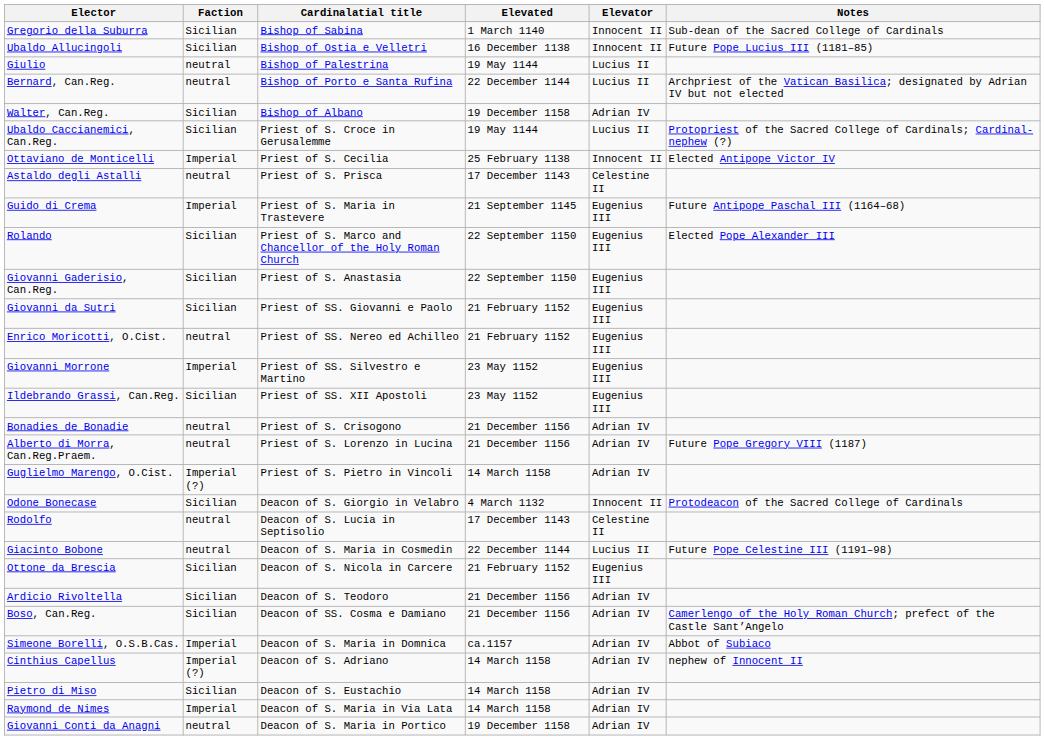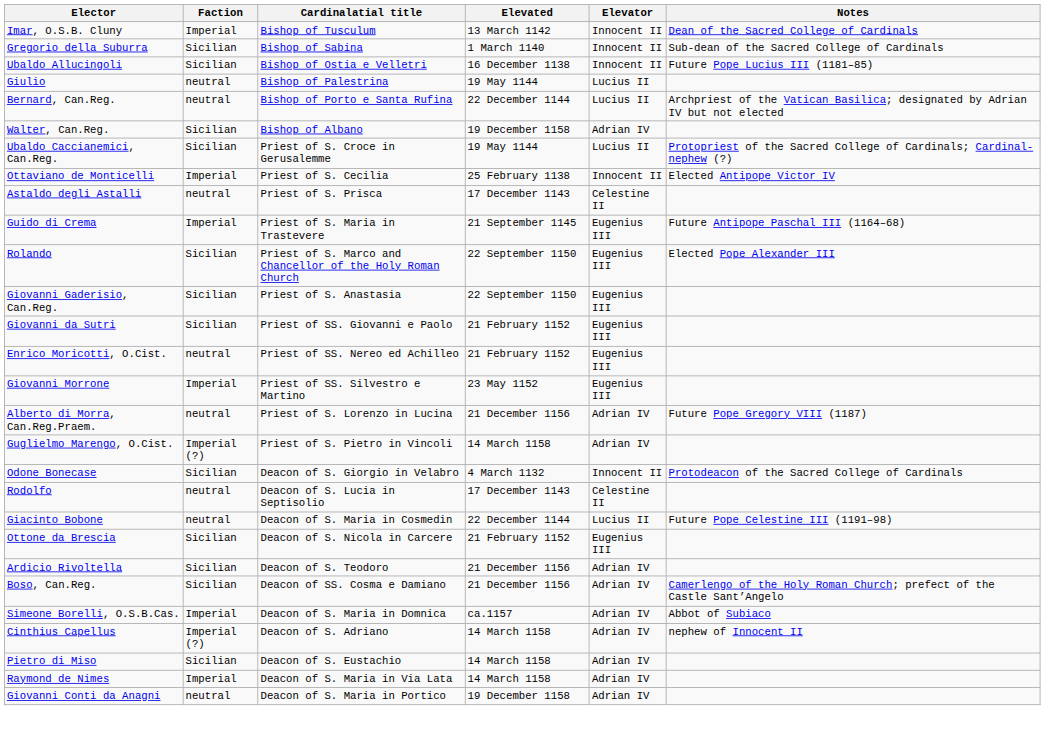+ row: Imar, O.S.B. Cluny | Imperial | Bishop of Tusculum | 13 March 1142 | Innocent II | Dean of the Sacred College of Cardinals
- row: Ildebrando Grassi, Can.Reg. | Sicilian | Priest of SS. XII Apostoli | 23 May 1152 | Eugenius III
- row: Bonadies de Bonadie | neutral | Priest of S. Crisogono | 21 December 1156 | Adrian IV
